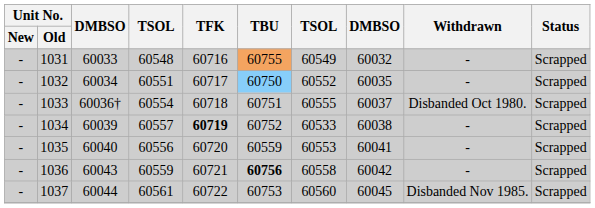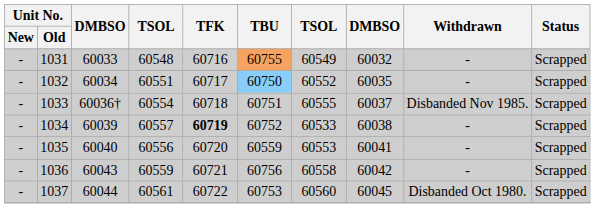1033 | Withdrawn: Disbanded Oct 1980. -> Disbanded Nov 1985.
1036 | TBU: bold -> normal
1037 | Withdrawn: Disbanded Nov 1985. -> Disbanded Oct 1980.
